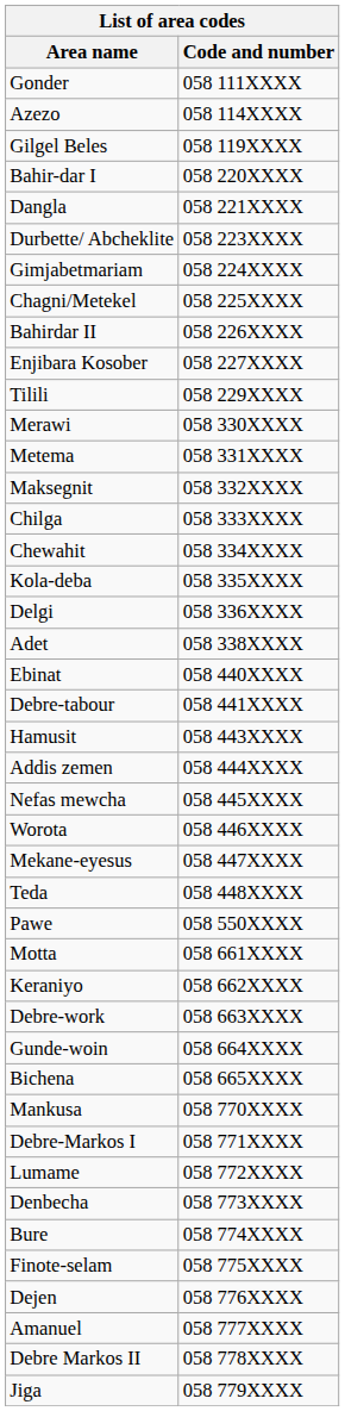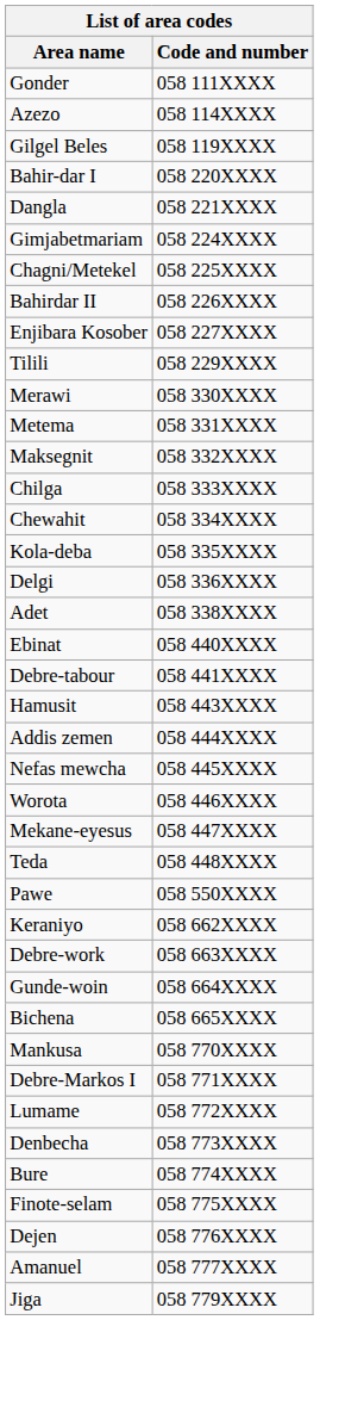- row: Durbette/ Abcheklite | 058 223XXXX
- row: Motta | 058 661XXXX
- row: Debre Markos II | 058 778XXXX
